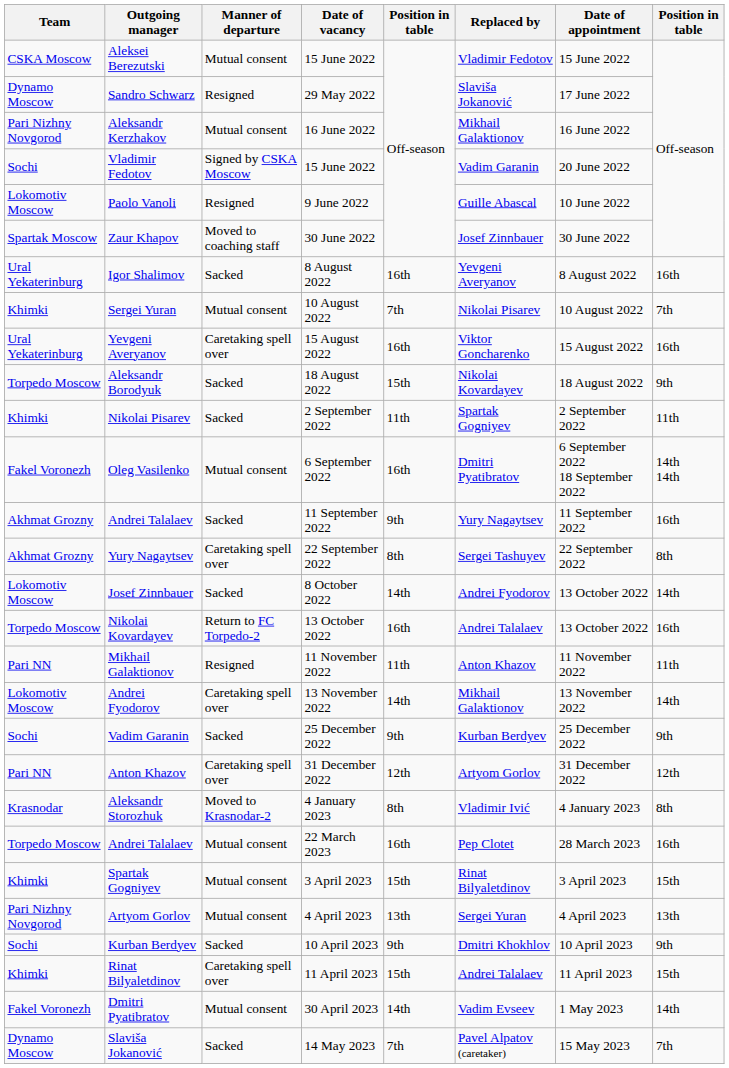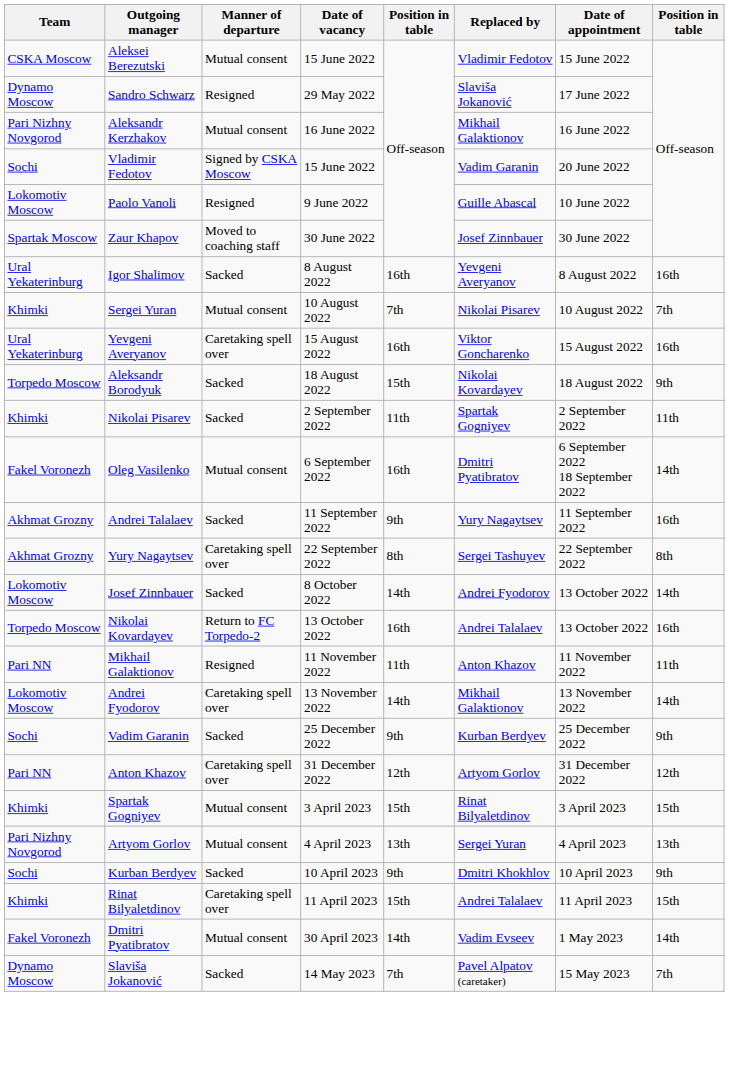Oleg Vasilenko | column 8: 14th 14th -> 14th
- row: Krasnodar | Aleksandr Storozhuk | Moved to Krasnodar-2 | 4 January 2023 | 8th | Vladimir Ivić | 4 January 2023 | 8th
- row: Torpedo Moscow | Andrei Talalaev | Mutual consent | 22 March 2023 | 16th | Pep Clotet | 28 March 2023 | 16th
